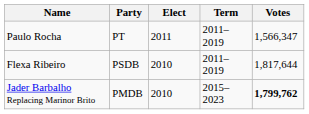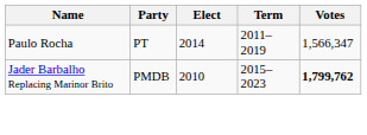Paulo Rocha | Elect: 2011 -> 2014
- row: Flexa Ribeiro | PSDB | 2010 | 2011–2019 | 1,817,644
